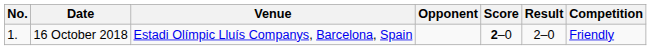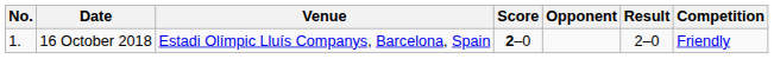columns swapped: Opponent <-> Score
